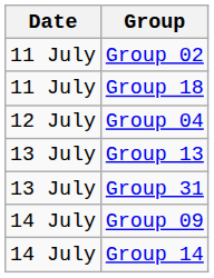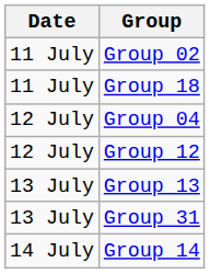+ row: 12 July | Group 12
- row: 14 July | Group 09
